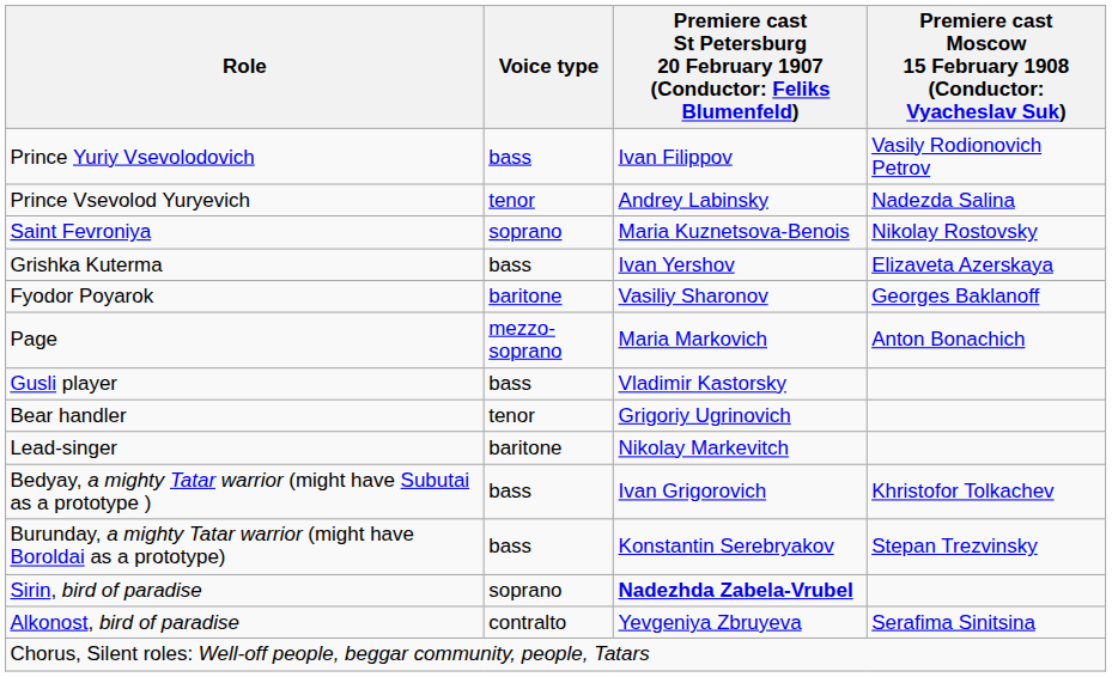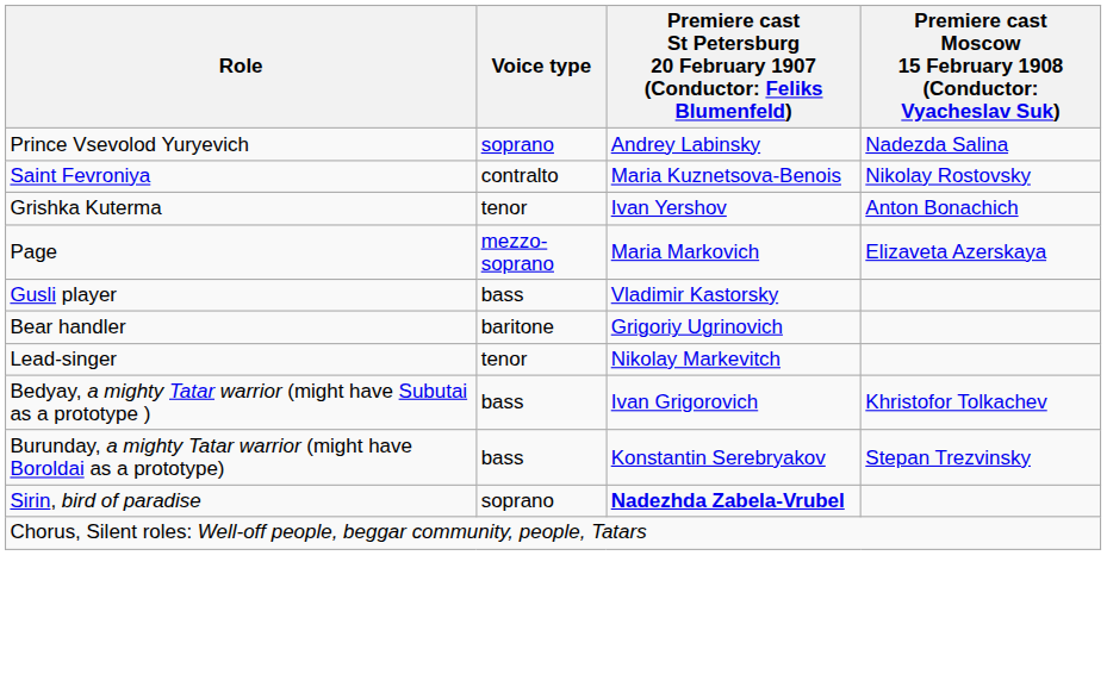- row: Prince Yuriy Vsevolodovich | bass | Ivan Filippov | Vasily Rodionovich Petrov
Prince Vsevolod Yuryevich | Voice type: tenor -> soprano
Saint Fevroniya | Voice type: soprano -> contralto
Grishka Kuterma | Voice type: bass -> tenor
Grishka Kuterma | column 4: Elizaveta Azerskaya -> Anton Bonachich
- row: Fyodor Poyarok | baritone | Vasiliy Sharonov | Georges Baklanoff
Page | column 4: Anton Bonachich -> Elizaveta Azerskaya
Bear handler | Voice type: tenor -> baritone
Lead-singer | Voice type: baritone -> tenor
- row: Alkonost, bird of paradise | contralto | Yevgeniya Zbruyeva | Serafima Sinitsina
